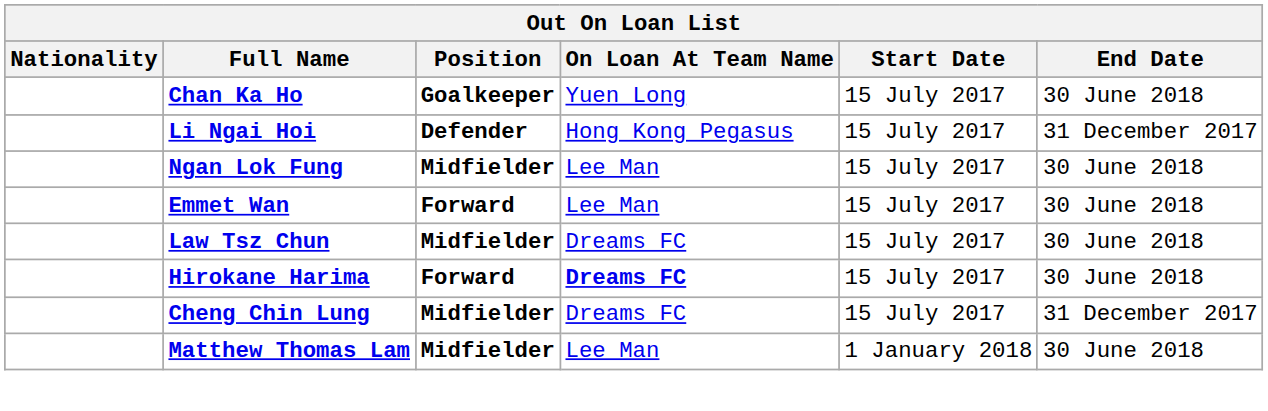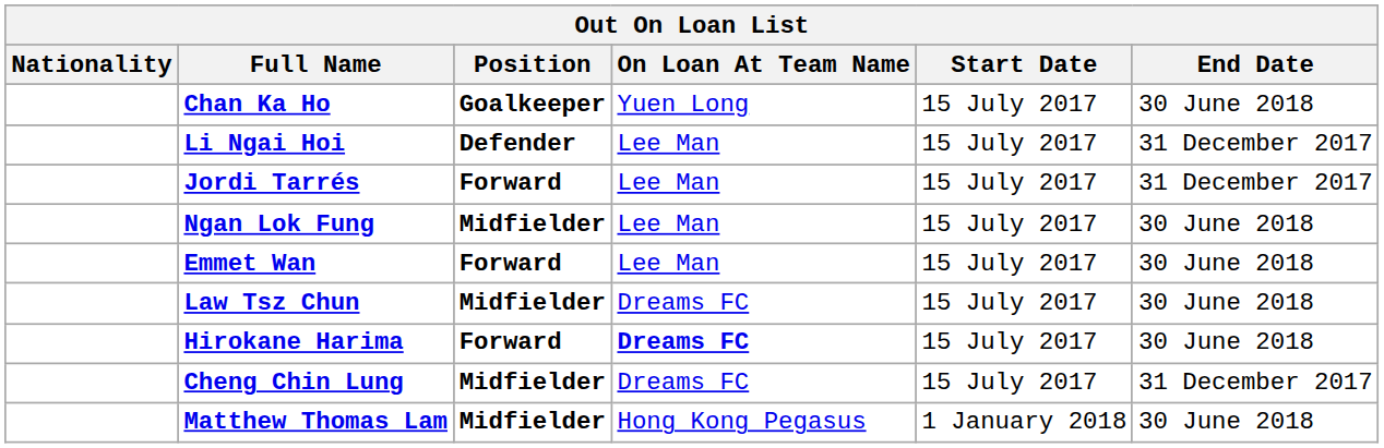Li Ngai Hoi | On Loan At Team Name: Hong Kong Pegasus -> Lee Man
+ row: Jordi Tarrés | Forward | Lee Man | 15 July 2017 | 31 December 2017
Matthew Thomas Lam | On Loan At Team Name: Lee Man -> Hong Kong Pegasus
